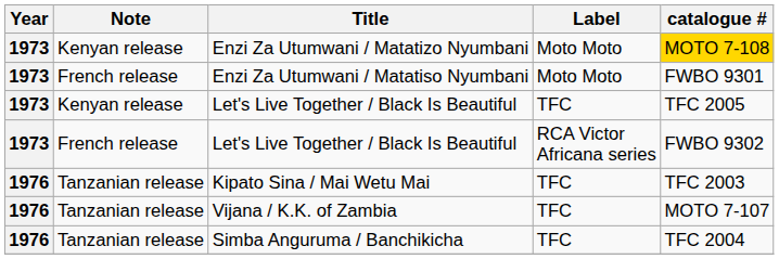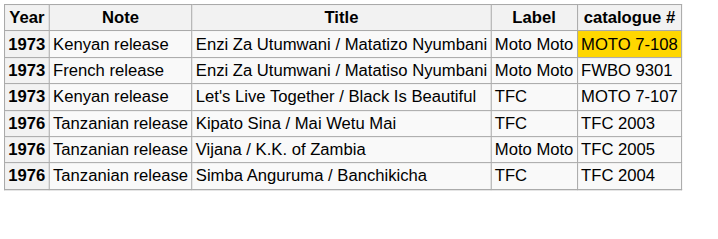Kenyan release / Let's Live Together / Black Is Beautiful | catalogue #: TFC 2005 -> MOTO 7-107
- row: 1973 | French release | Let's Live Together / Black Is Beautiful | RCA Victor Africana series | FWBO 9302
Vijana / K.K. of Zambia | Label: TFC -> Moto Moto
Vijana / K.K. of Zambia | catalogue #: MOTO 7-107 -> TFC 2005
